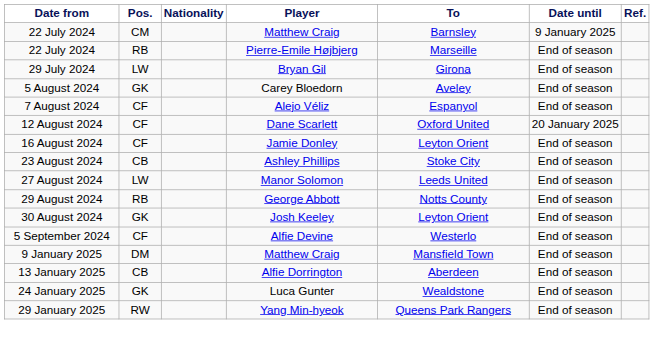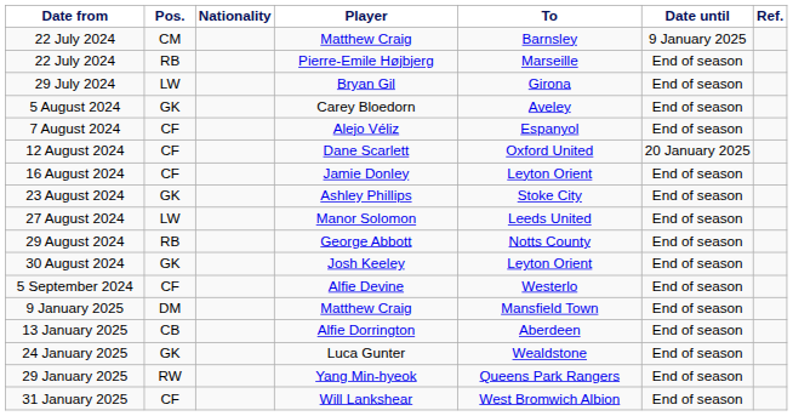23 August 2024 | Pos.: CB -> GK
+ row: 31 January 2025 | CF | Will Lankshear | West Bromwich Albion | End of season
